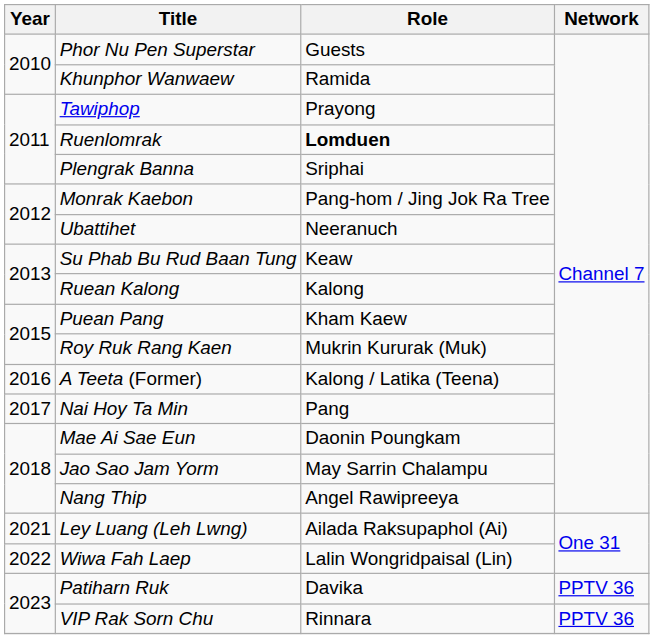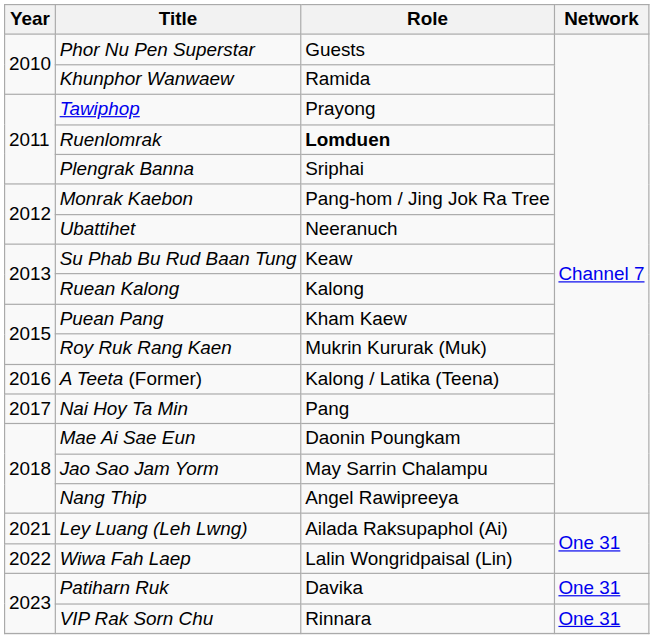Patiharn Ruk | Network: PPTV 36 -> One 31
VIP Rak Sorn Chu | Network: PPTV 36 -> One 31
